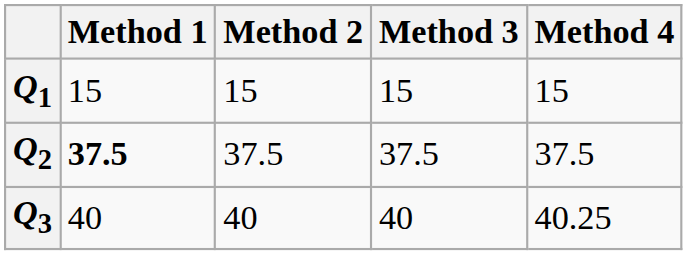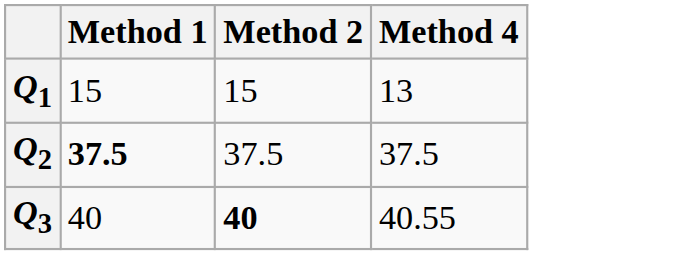- column: Method 3 | 15 | 37.5 | 40
Q1 | Method 4: 15 -> 13
Q3 | Method 2: normal -> bold
Q3 | Method 4: 40.25 -> 40.55
